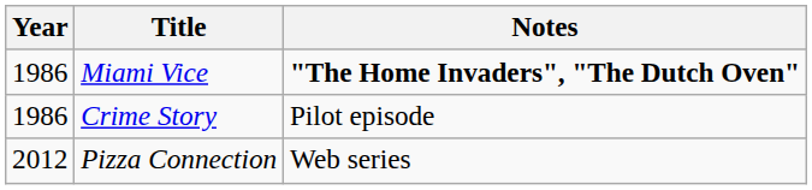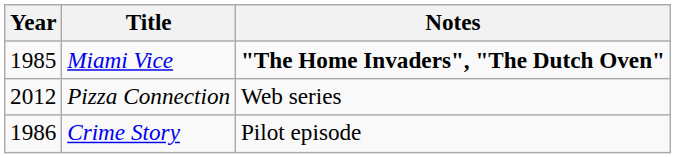Miami Vice | Year: 1986 -> 1985
rows swapped: Crime Story <-> Pizza Connection
